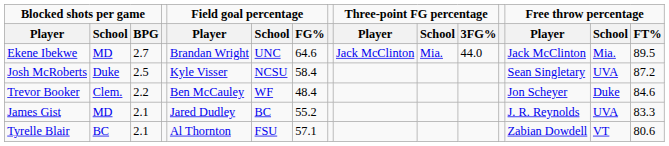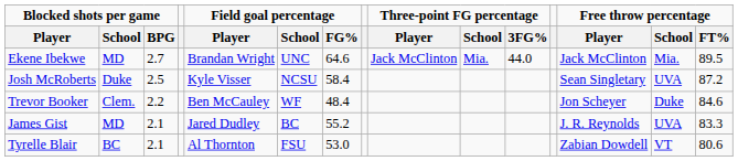Tyrelle Blair | Field goal percentage / FG%: 57.1 -> 53.0
